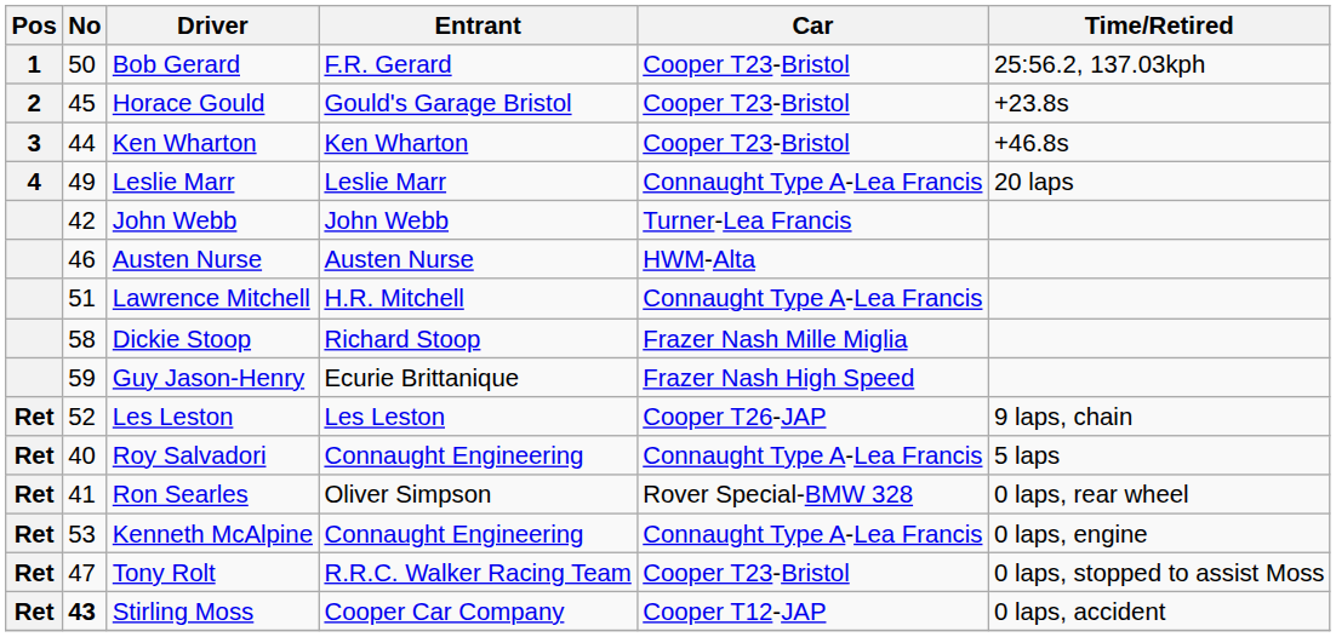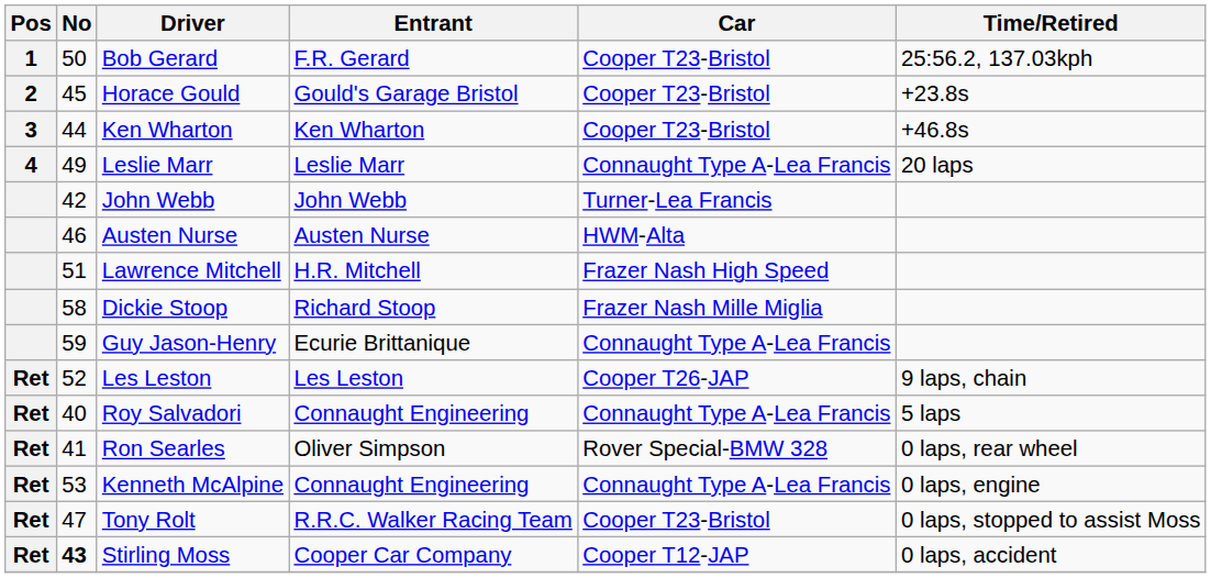Lawrence Mitchell | Car: Connaught Type A-Lea Francis -> Frazer Nash High Speed
Guy Jason-Henry | Car: Frazer Nash High Speed -> Connaught Type A-Lea Francis
